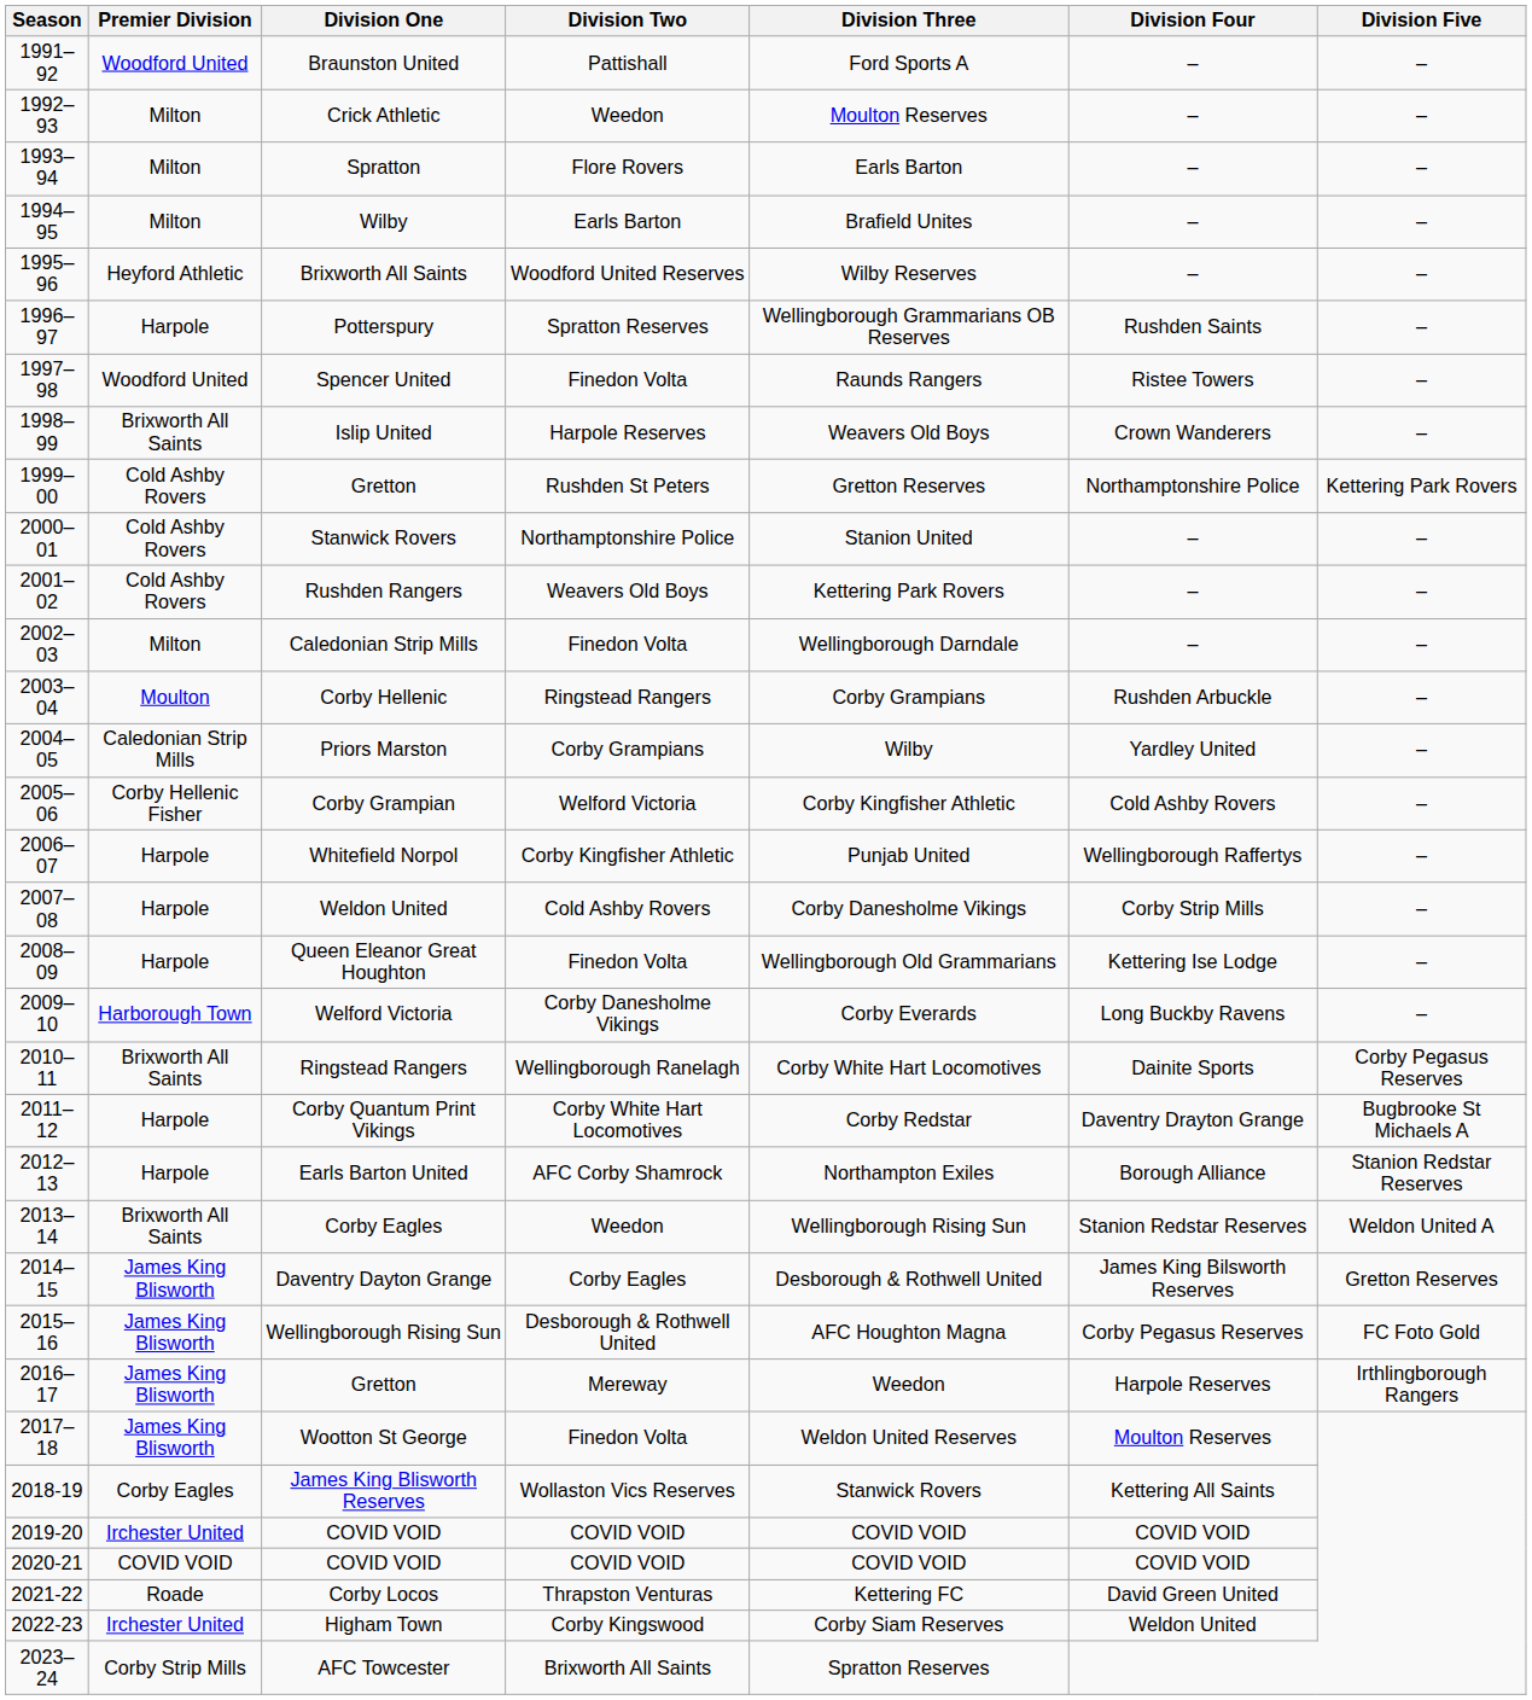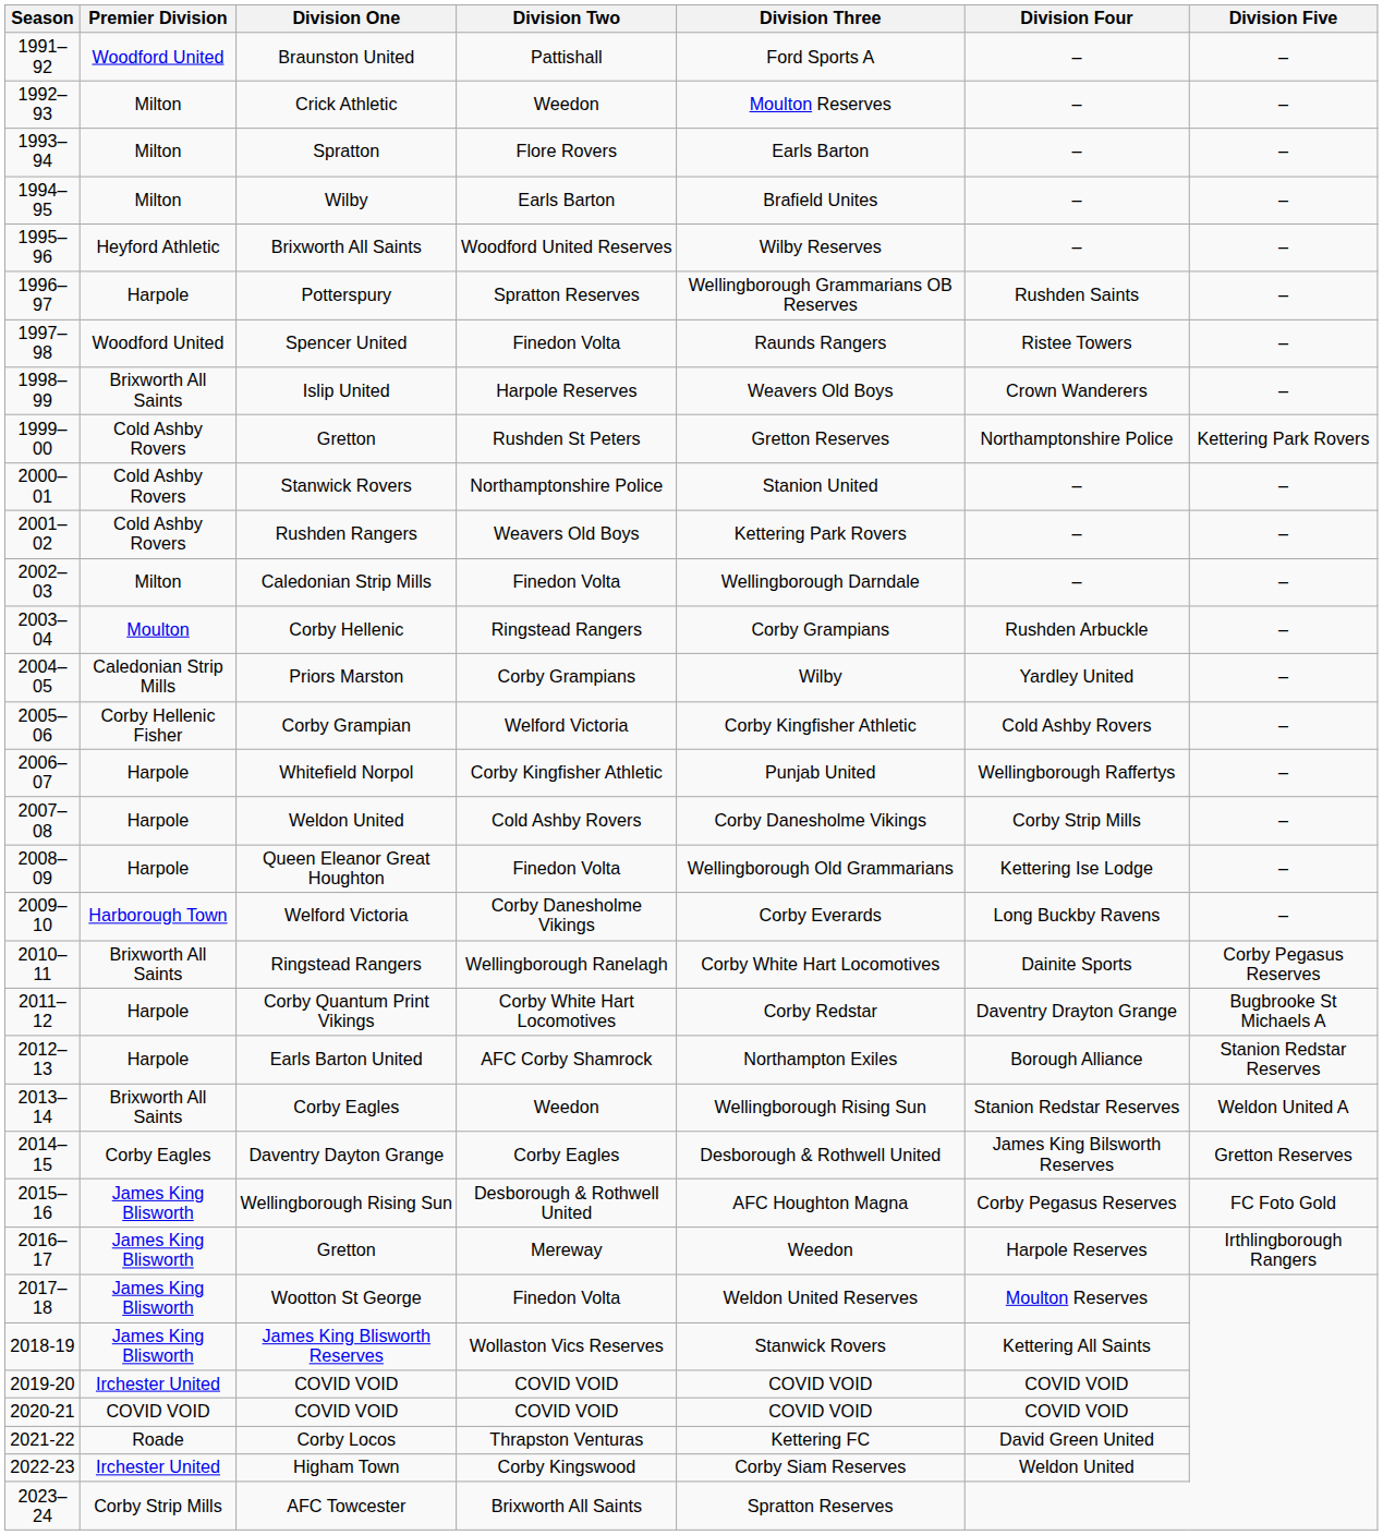Daventry Dayton Grange | Premier Division: James King Blisworth -> Corby Eagles
James King Blisworth Reserves | Premier Division: Corby Eagles -> James King Blisworth
